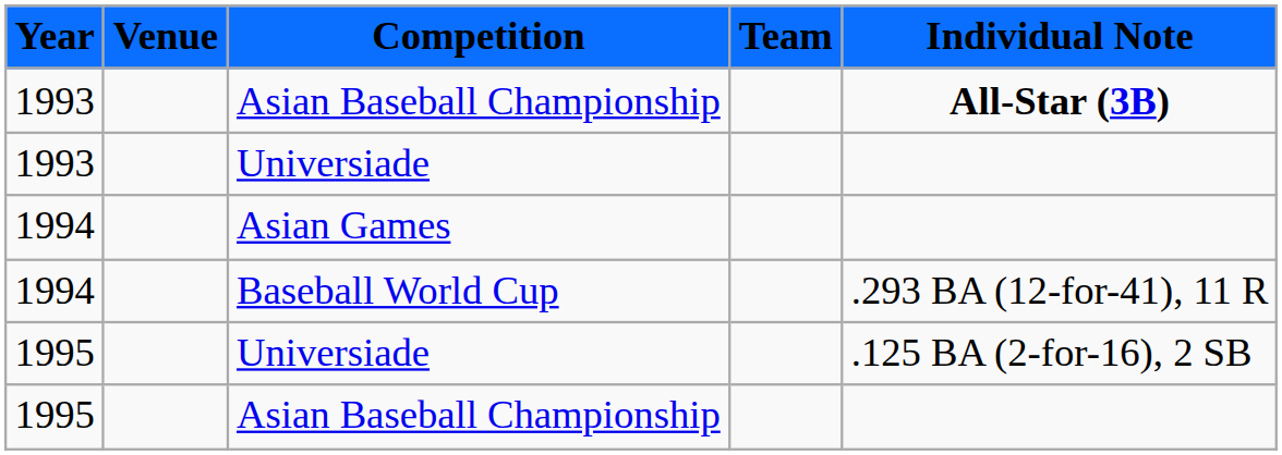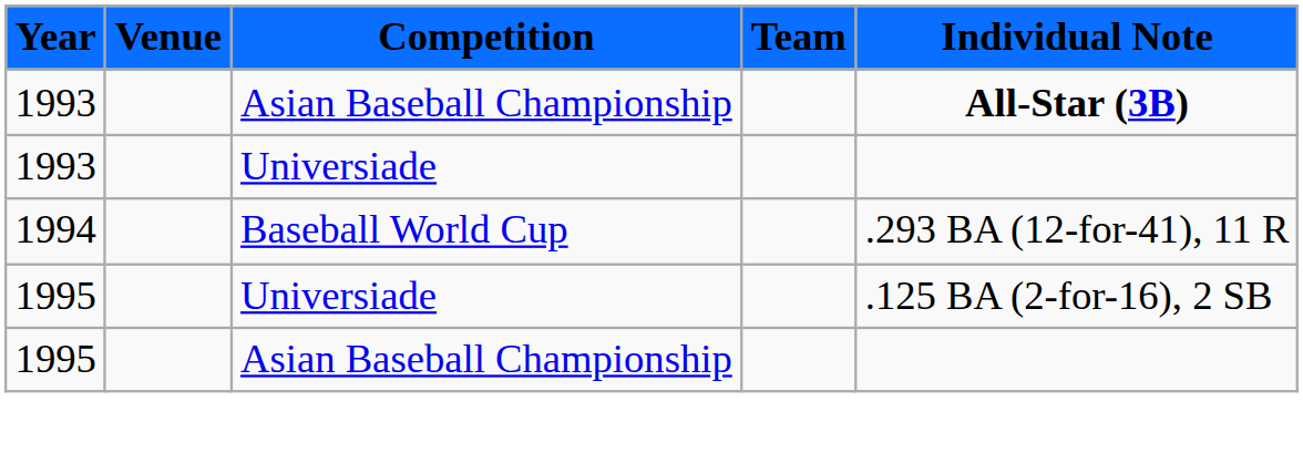- row: 1994 | Asian Games
